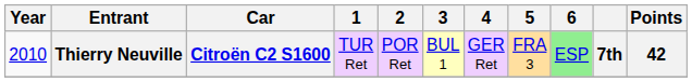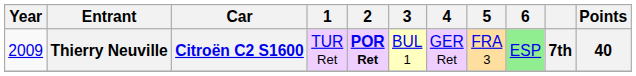Thierry Neuville | Year: 2010 -> 2009
Thierry Neuville | 2: normal -> bold
Thierry Neuville | Points: 42 -> 40
